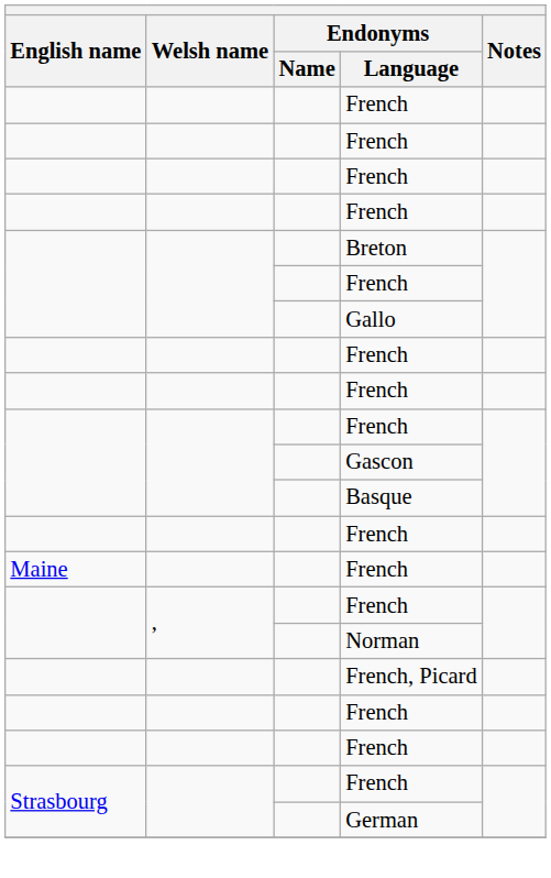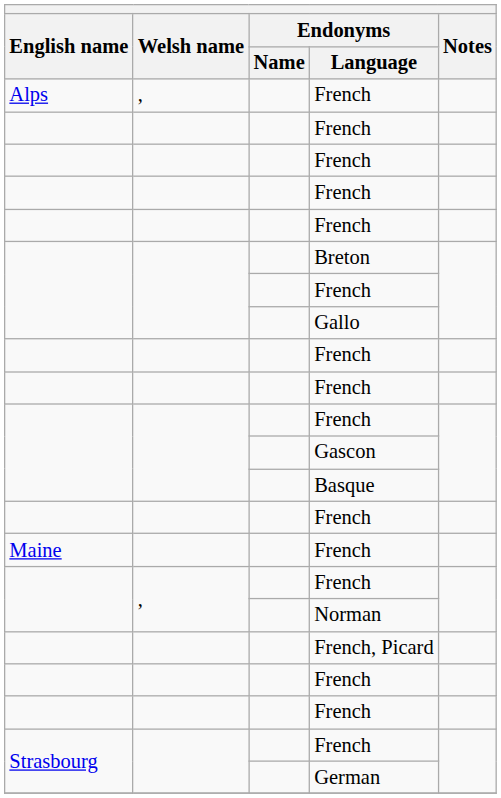+ row: Alps | , | French
